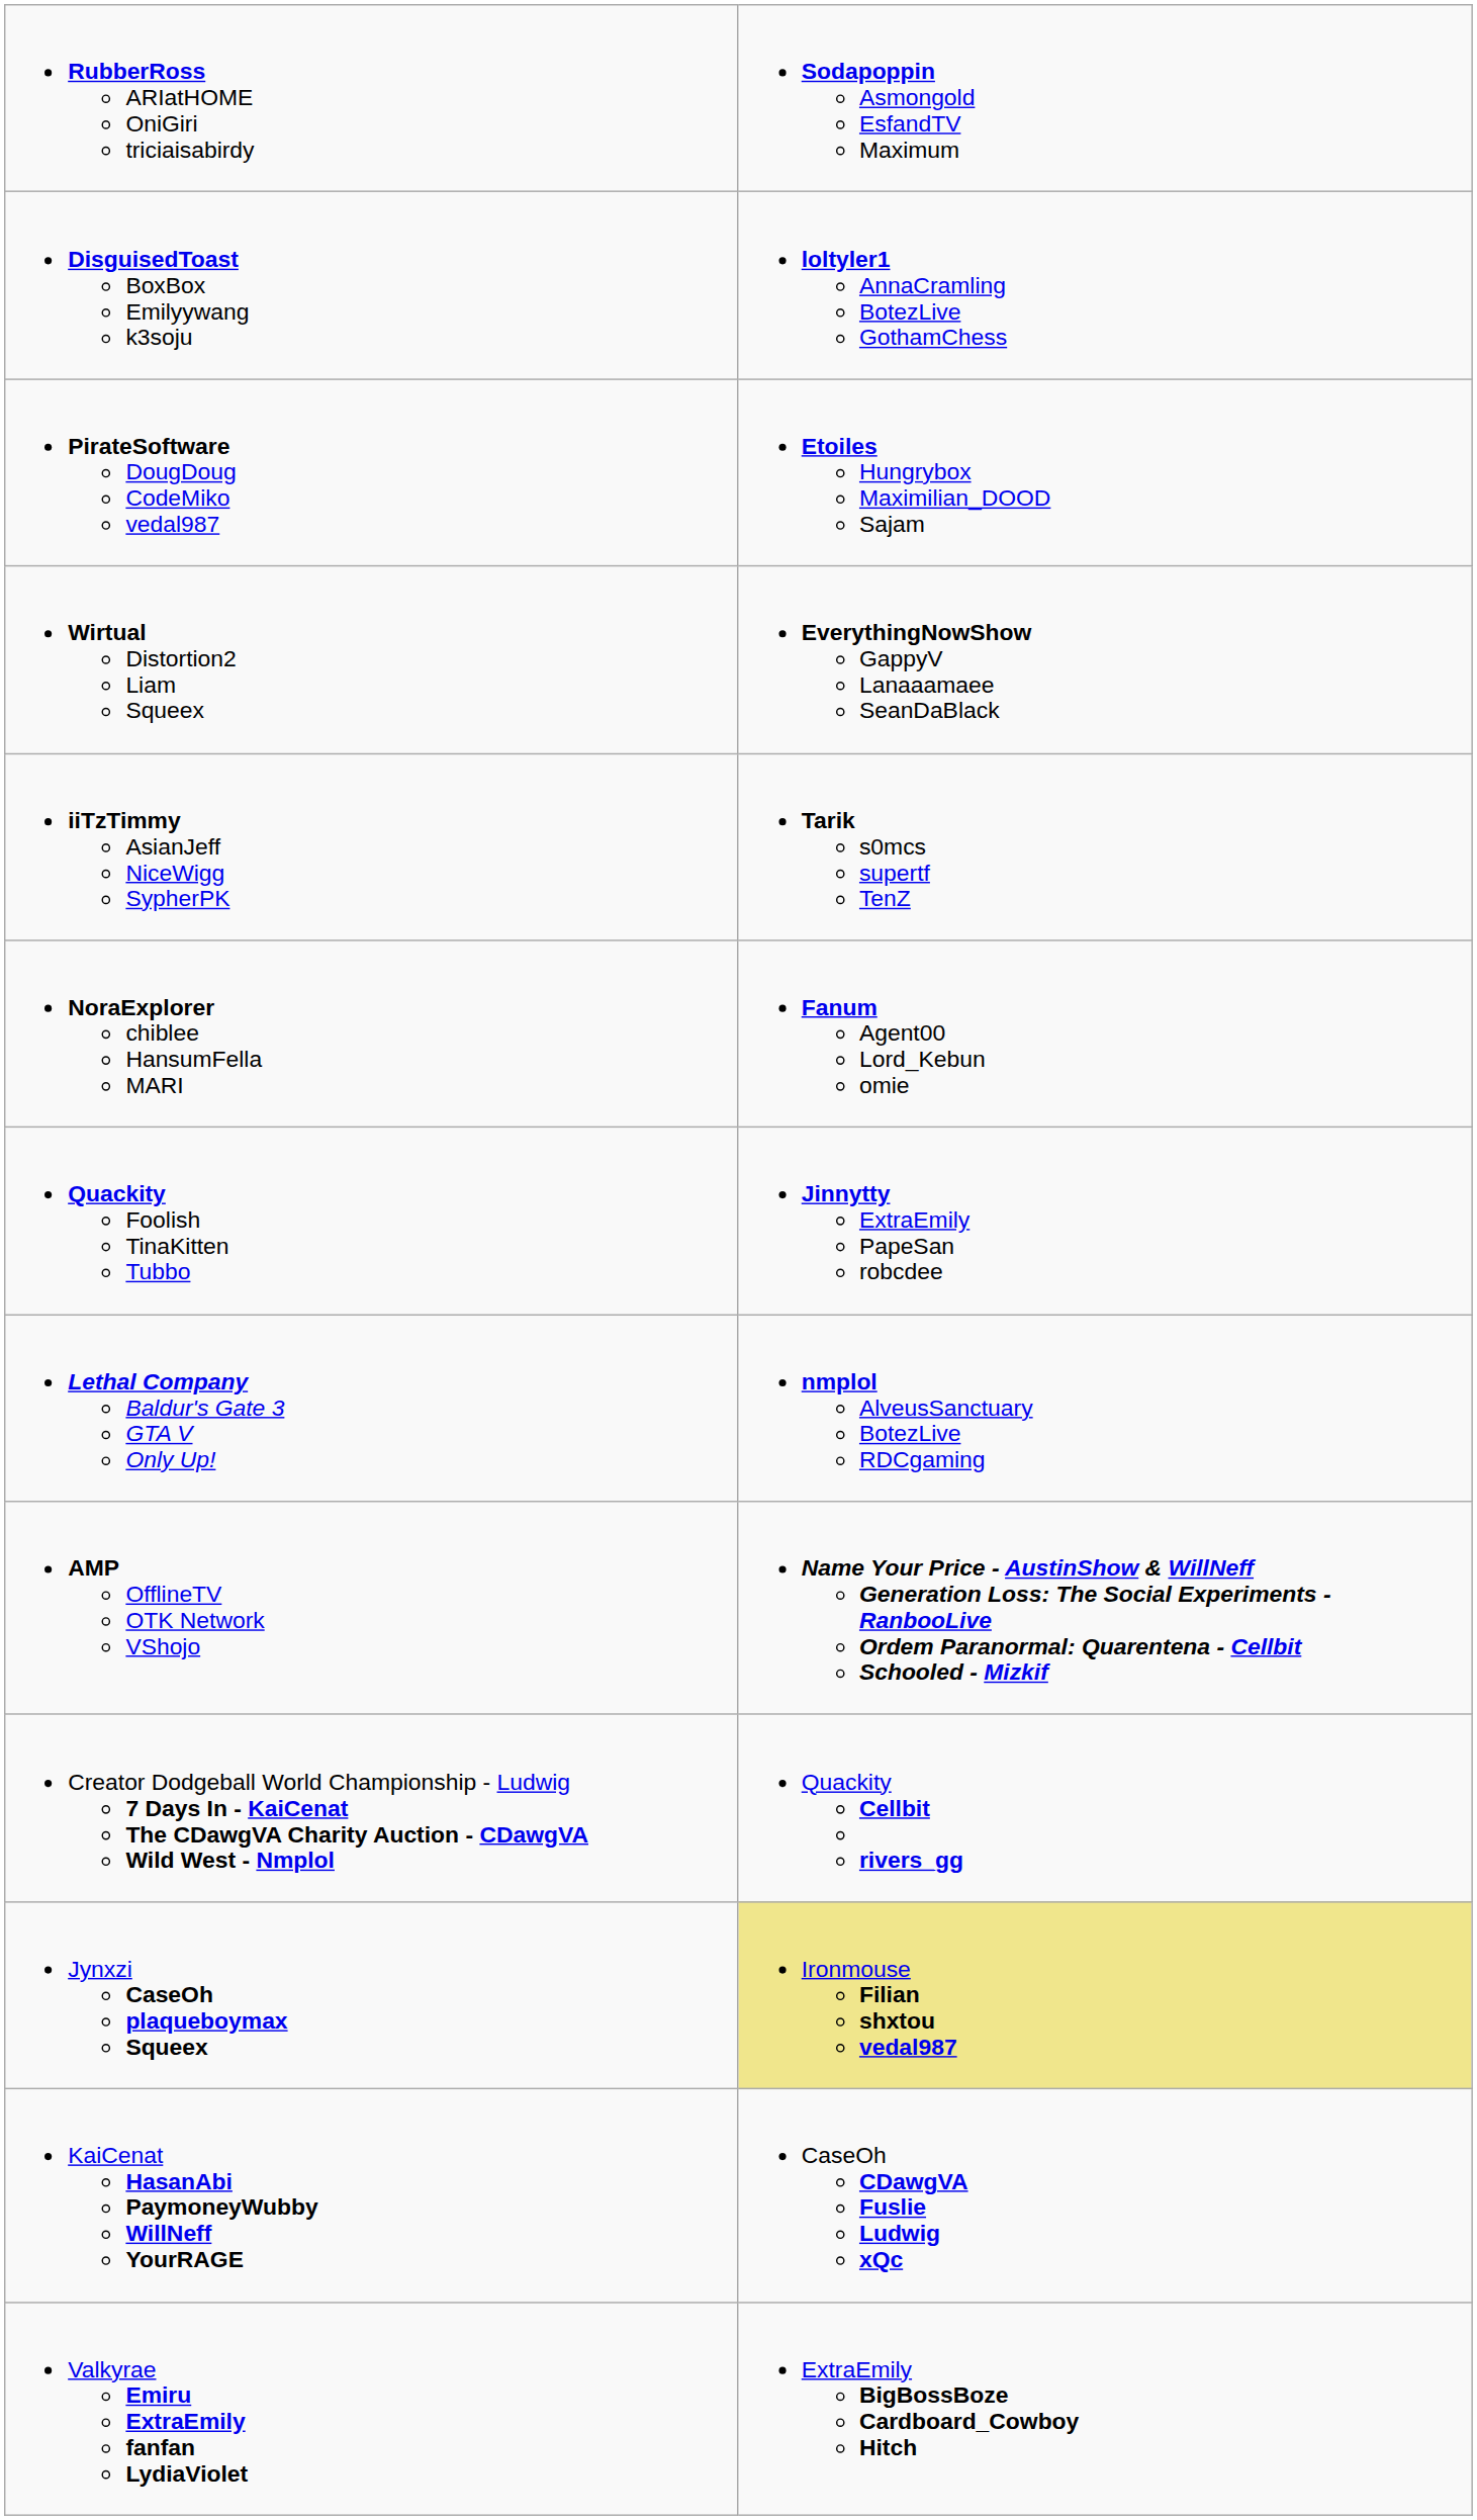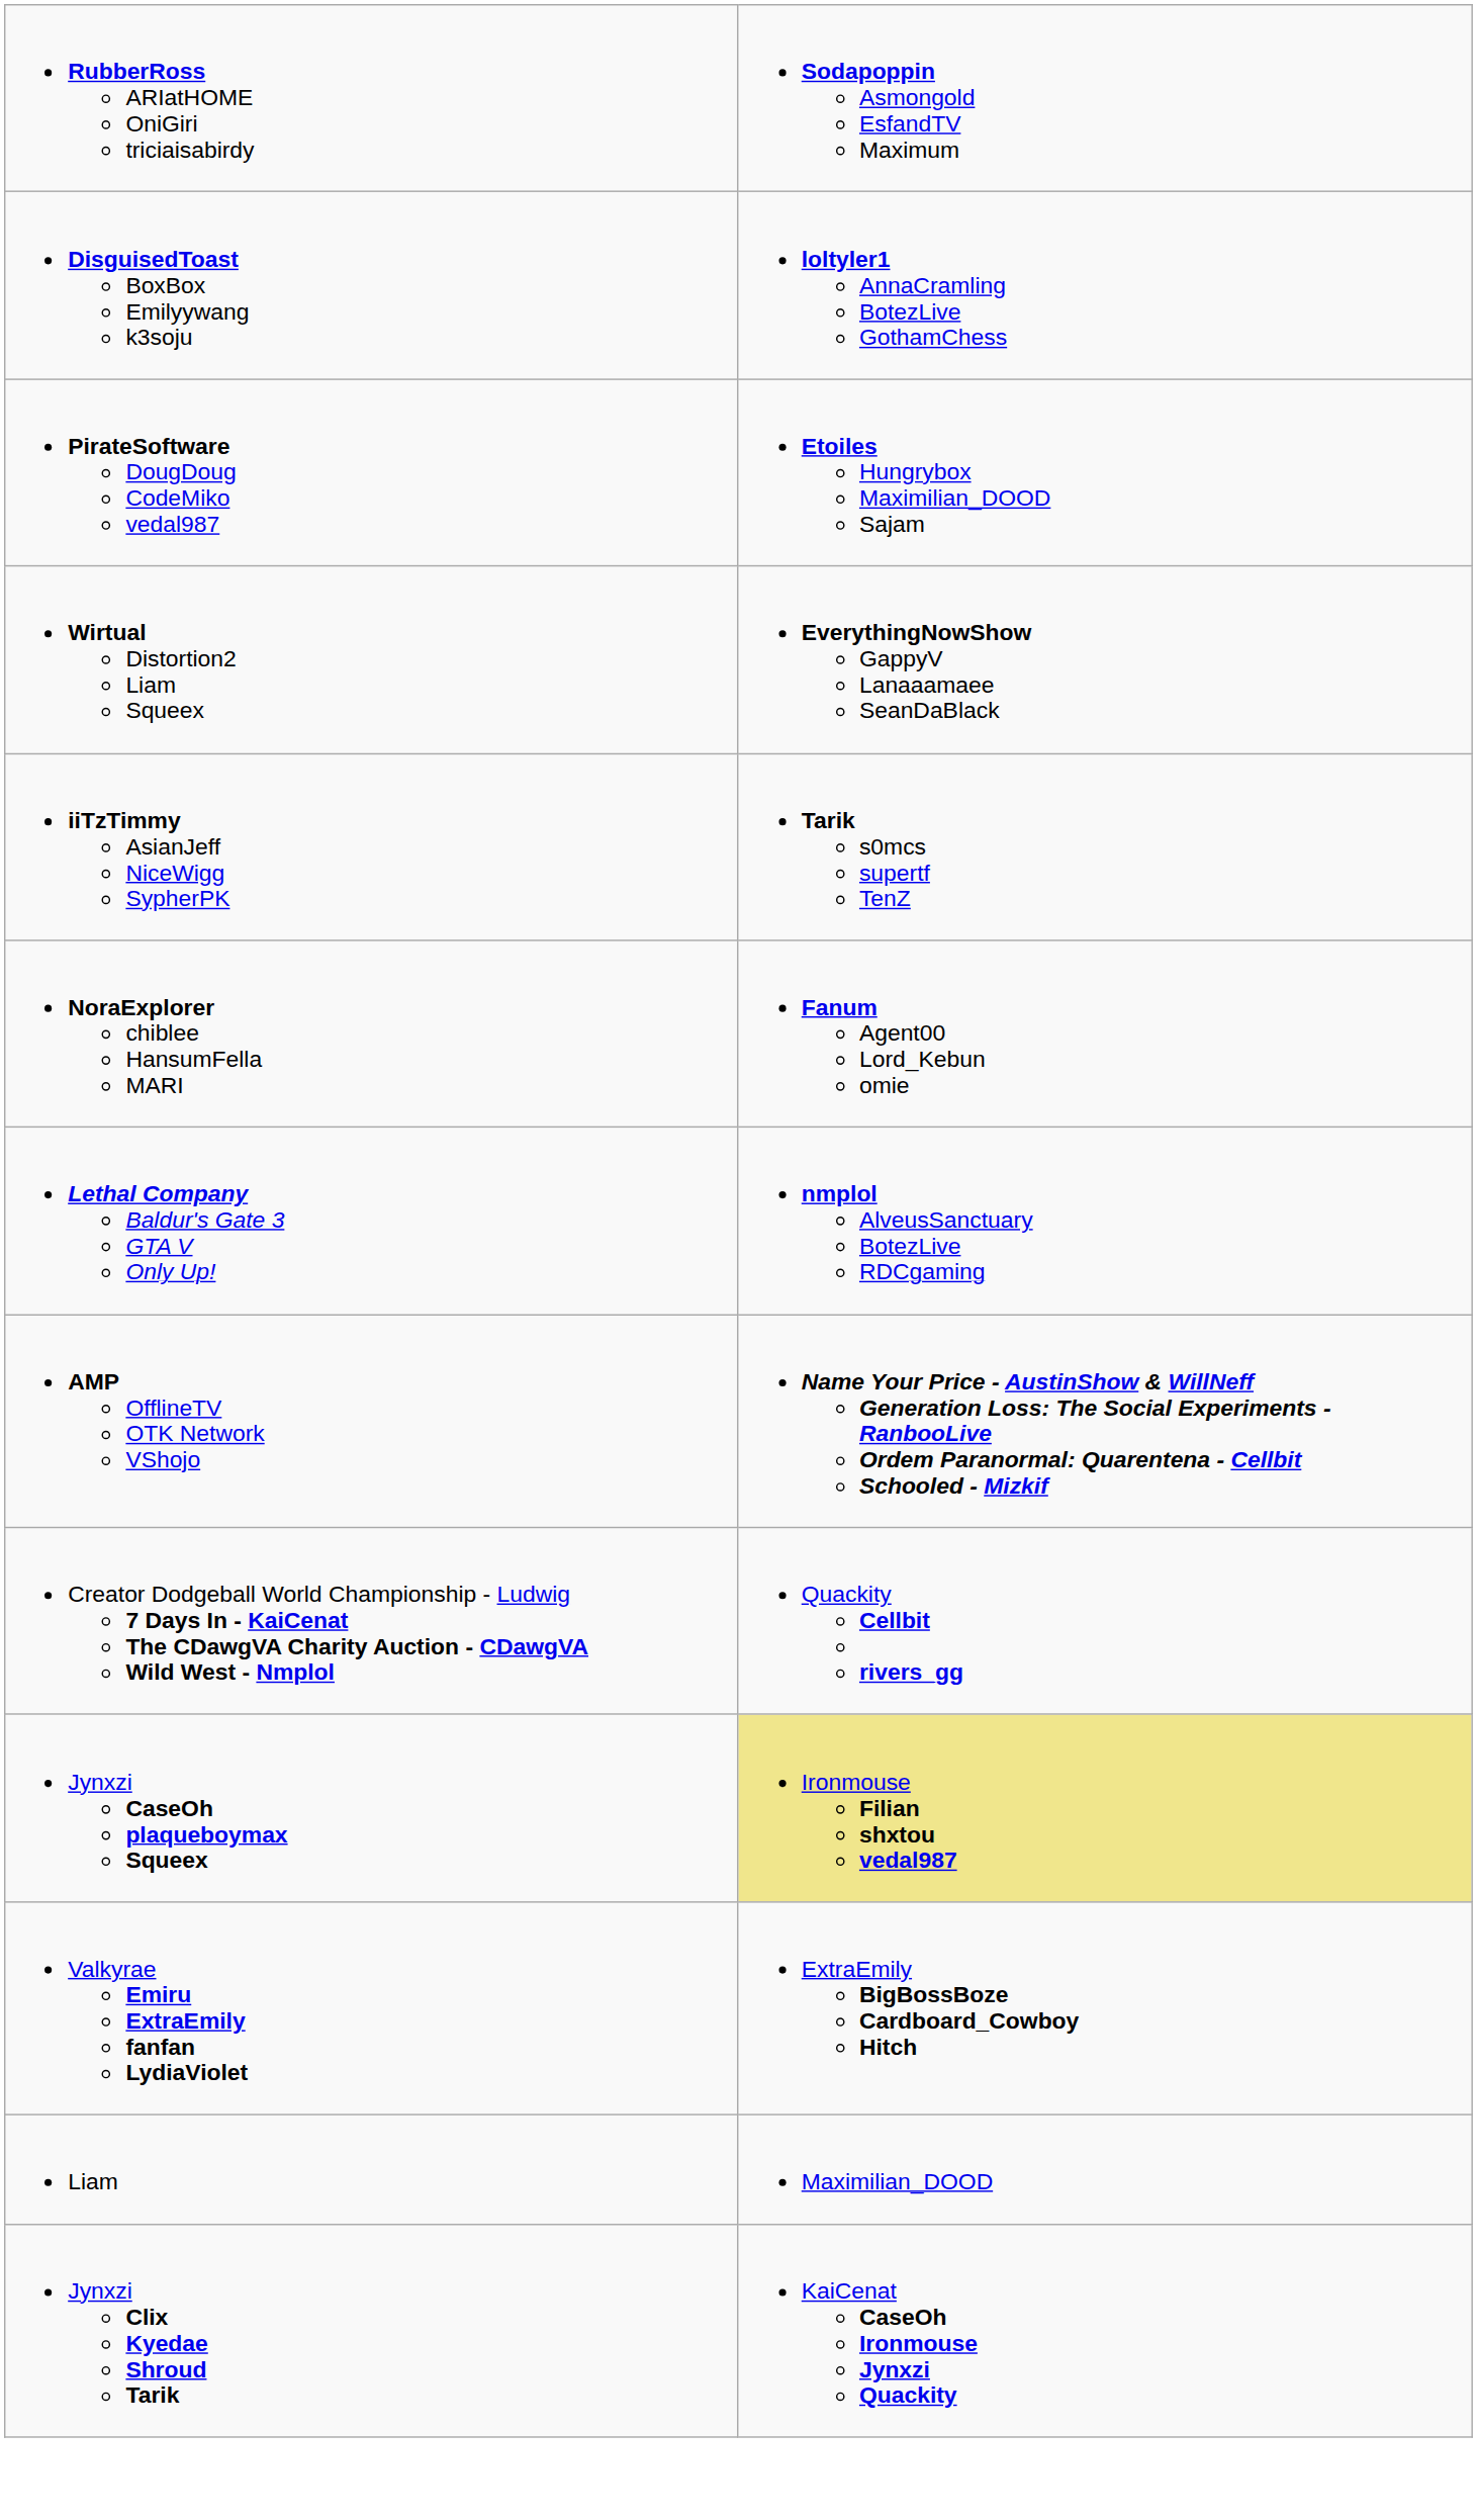- row: Quackity Foolish TinaKitten Tubbo | Jinnytty ExtraEmily PapeSan robcdee
- row: KaiCenat HasanAbi PaymoneyWubby WillNeff YourRAGE | CaseOh CDawgVA Fuslie Ludwig xQc
+ row: Liam | Maximilian_DOOD
+ row: Jynxzi Clix Kyedae Shroud Tarik | KaiCenat CaseOh Ironmouse Jynxzi Quackity
